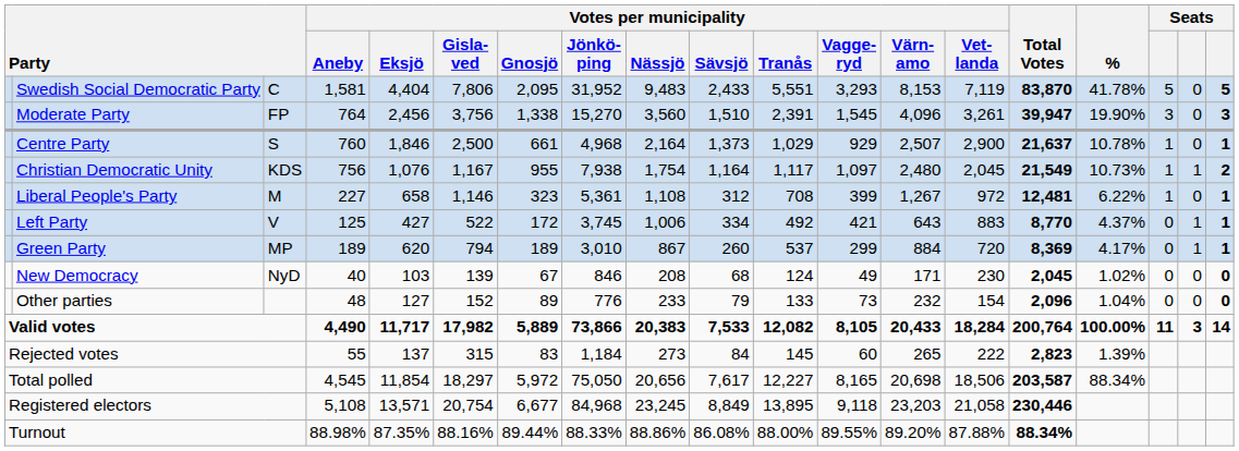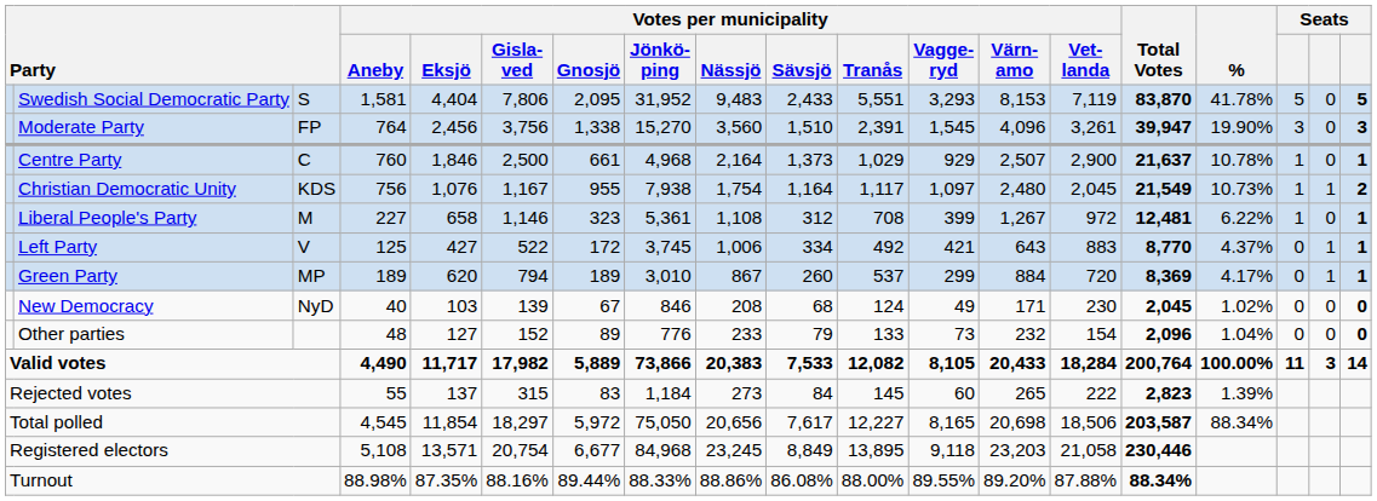Swedish Social Democratic Party | column 3: C -> S
Centre Party | column 3: S -> C
